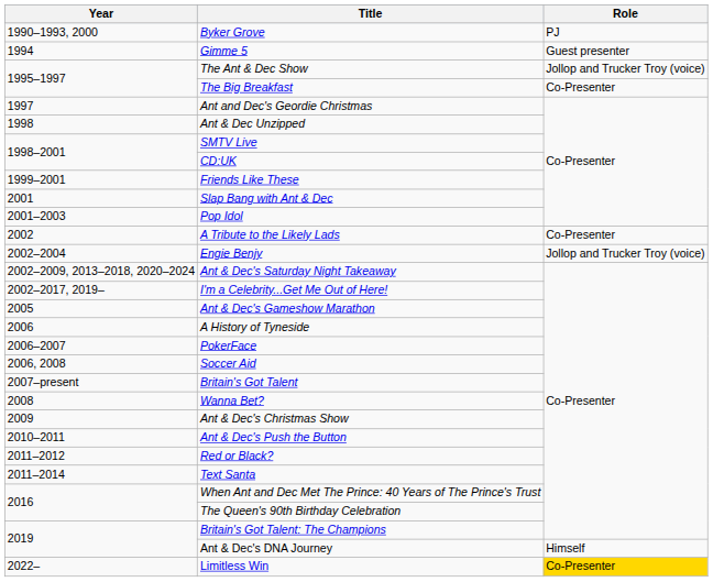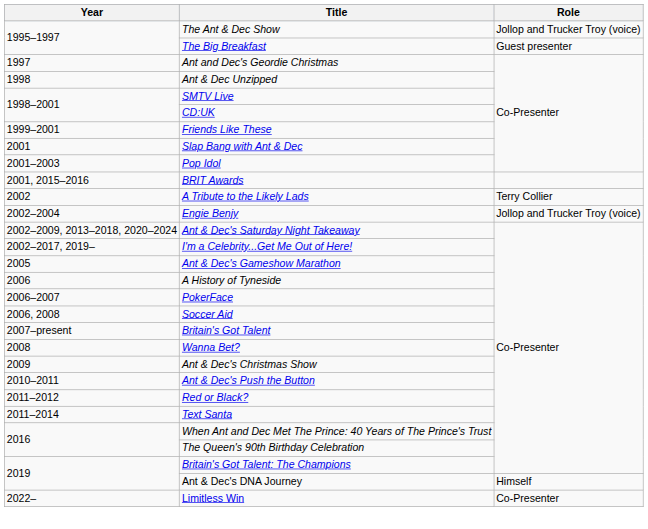- row: 1990–1993, 2000 | Byker Grove | PJ
- row: 1994 | Gimme 5 | Guest presenter
The Big Breakfast | Role: Co-Presenter -> Guest presenter
+ row: 2001, 2015–2016 | BRIT Awards
A Tribute to the Likely Lads | Role: Co-Presenter -> Terry Collier
Limitless Win | Role: gold background -> no background
